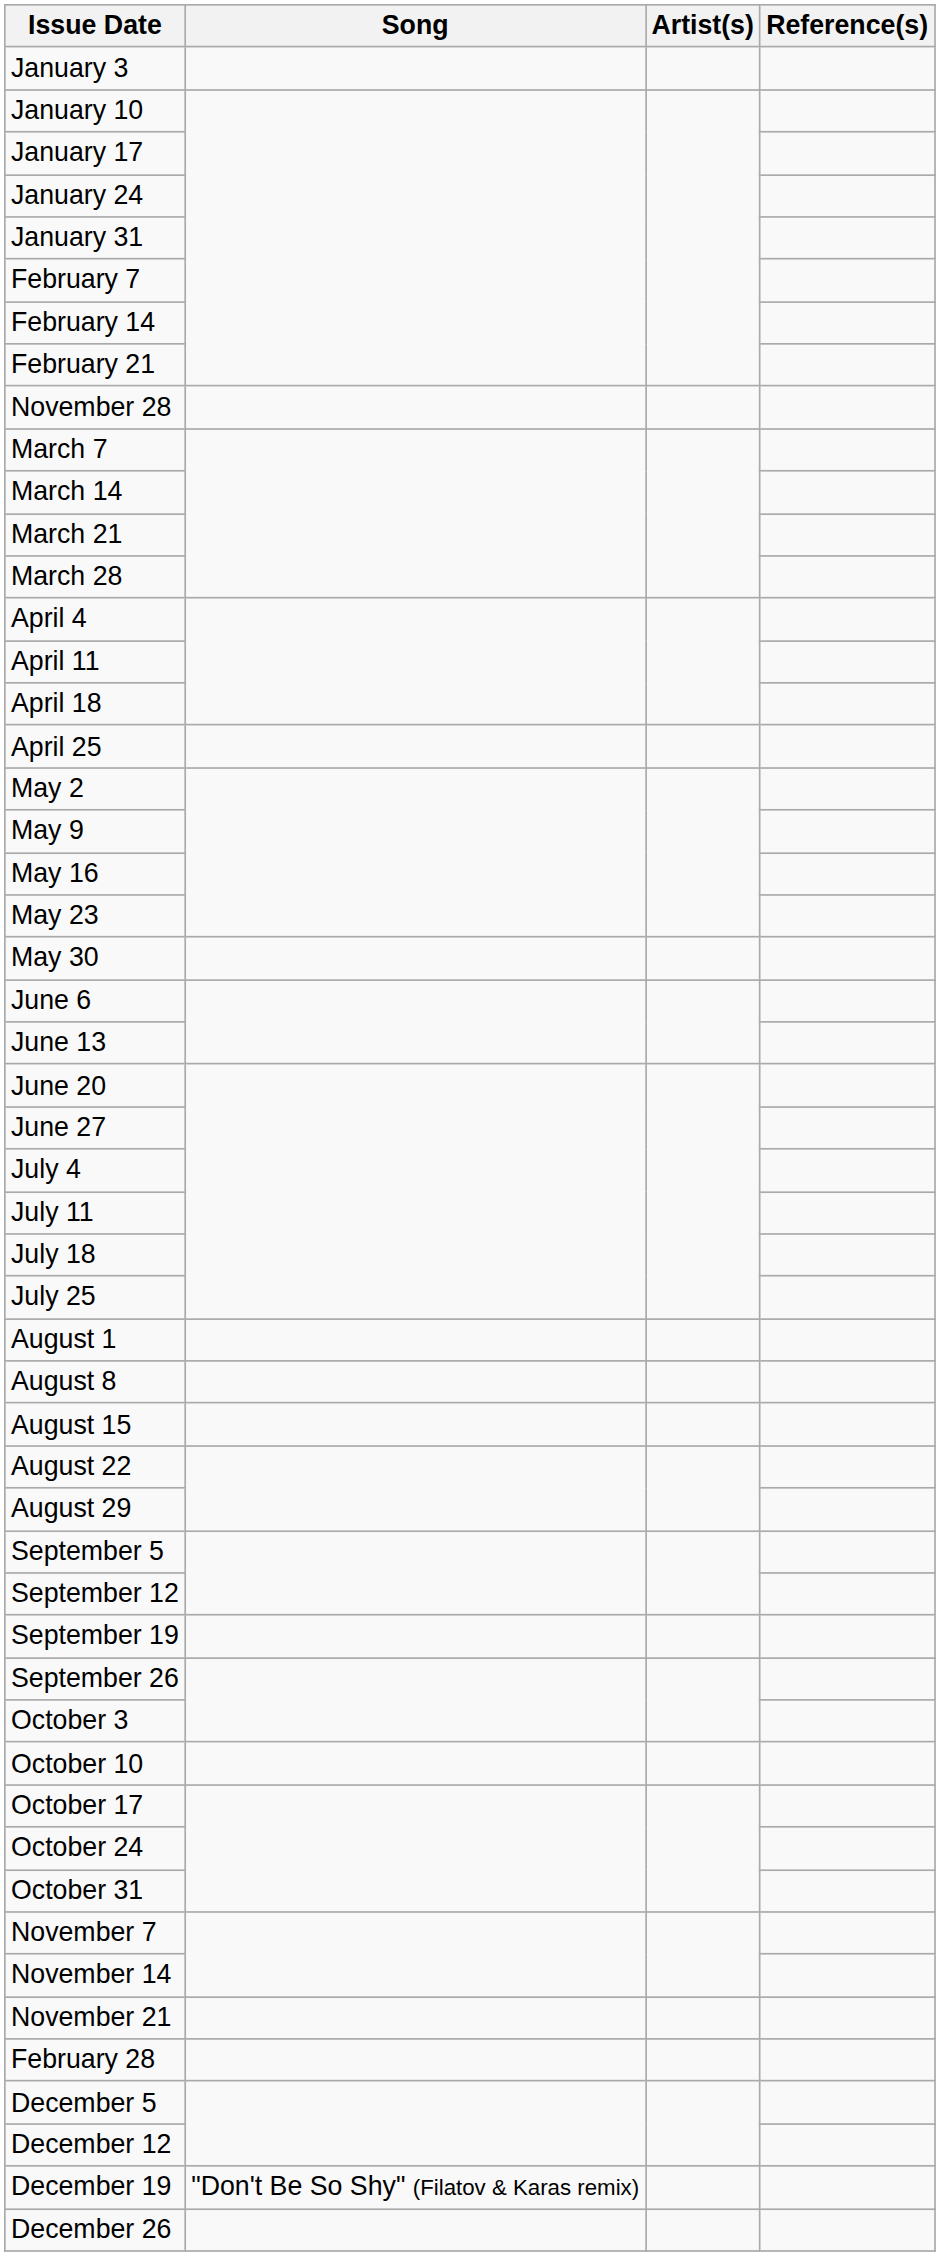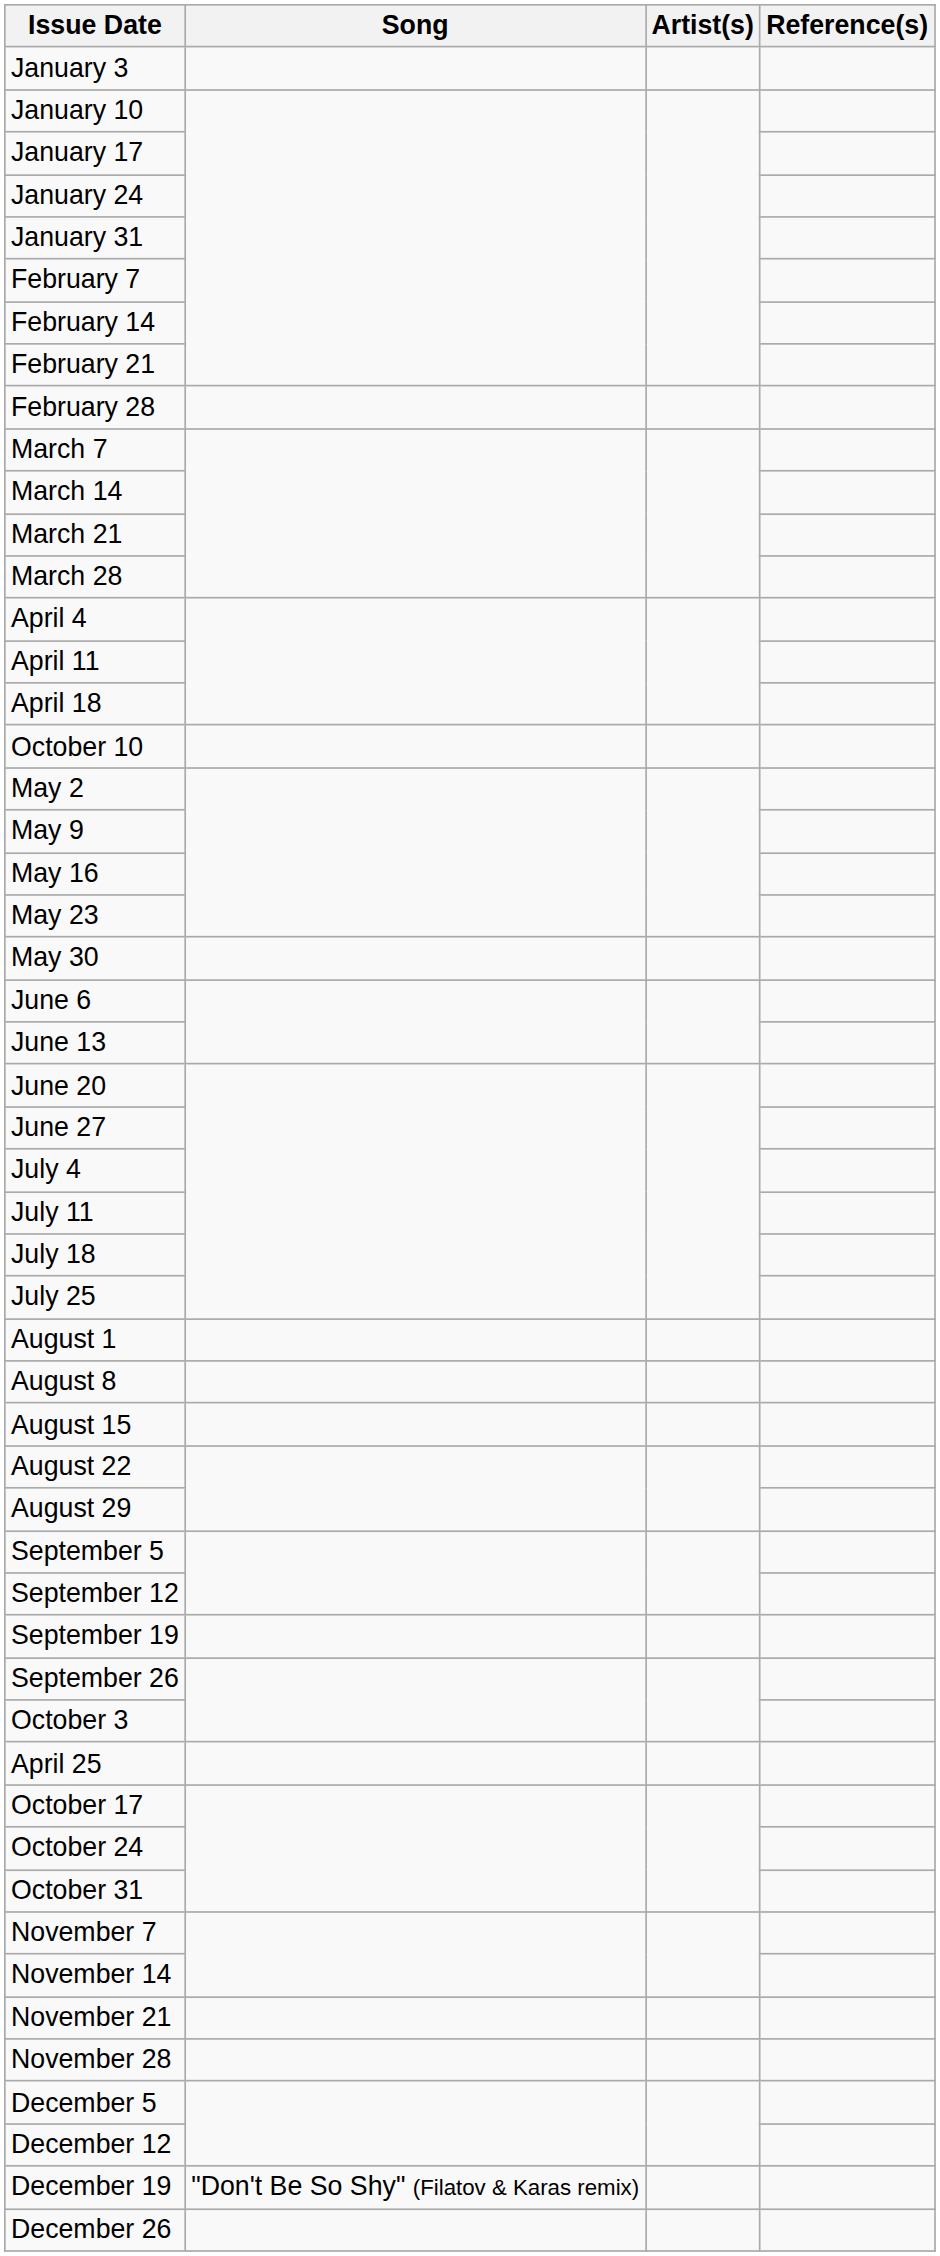rows swapped: February 28 <-> November 28
rows swapped: April 25 <-> October 10
